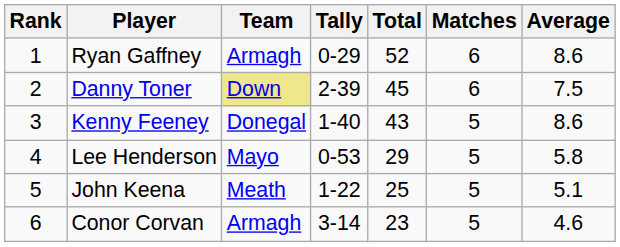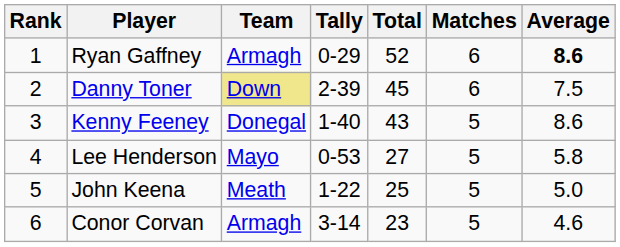Ryan Gaffney | Average: normal -> bold
Lee Henderson | Total: 29 -> 27
John Keena | Average: 5.1 -> 5.0
